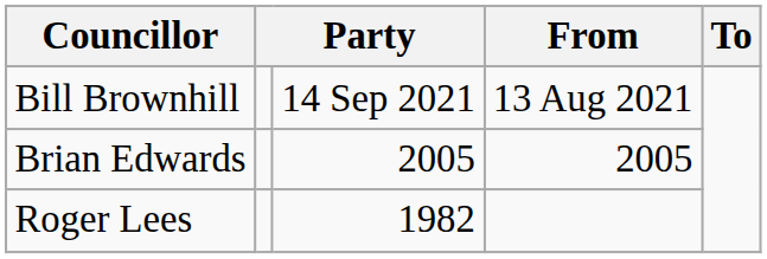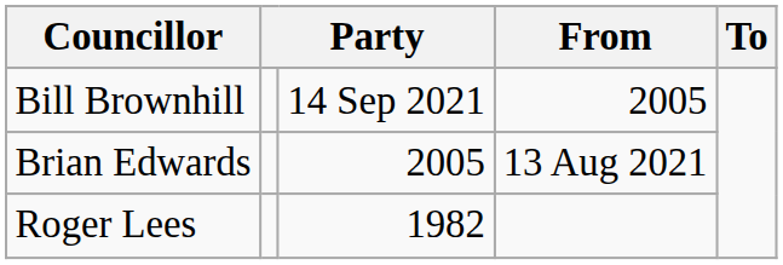Bill Brownhill | From: 13 Aug 2021 -> 2005
Brian Edwards | From: 2005 -> 13 Aug 2021
